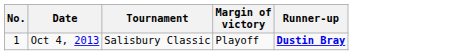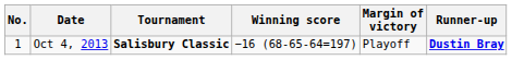+ column: Winning score | −16 (68-65-64=197)
Oct 4, 2013 | Tournament: normal -> bold
